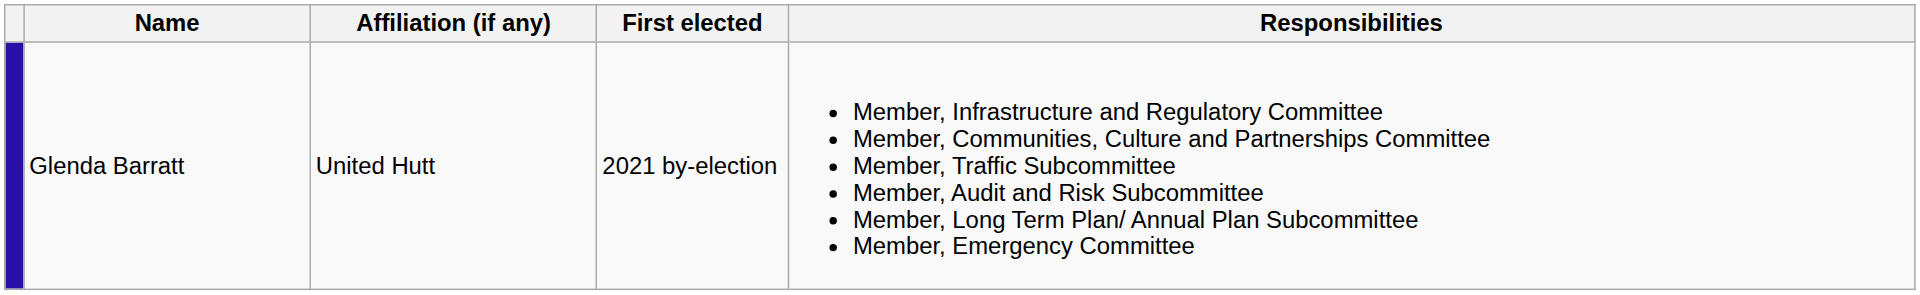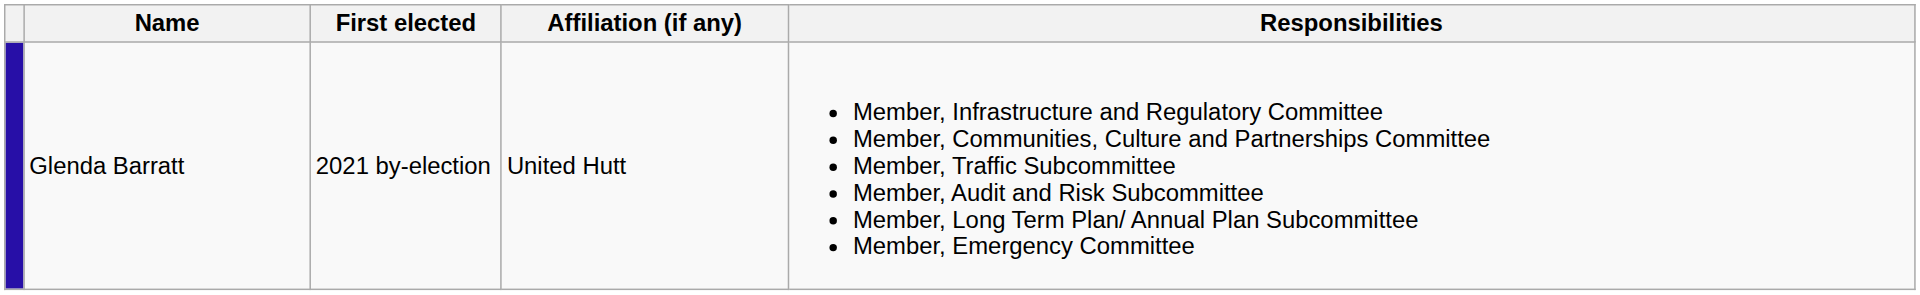columns swapped: Affiliation (if any) <-> First elected
